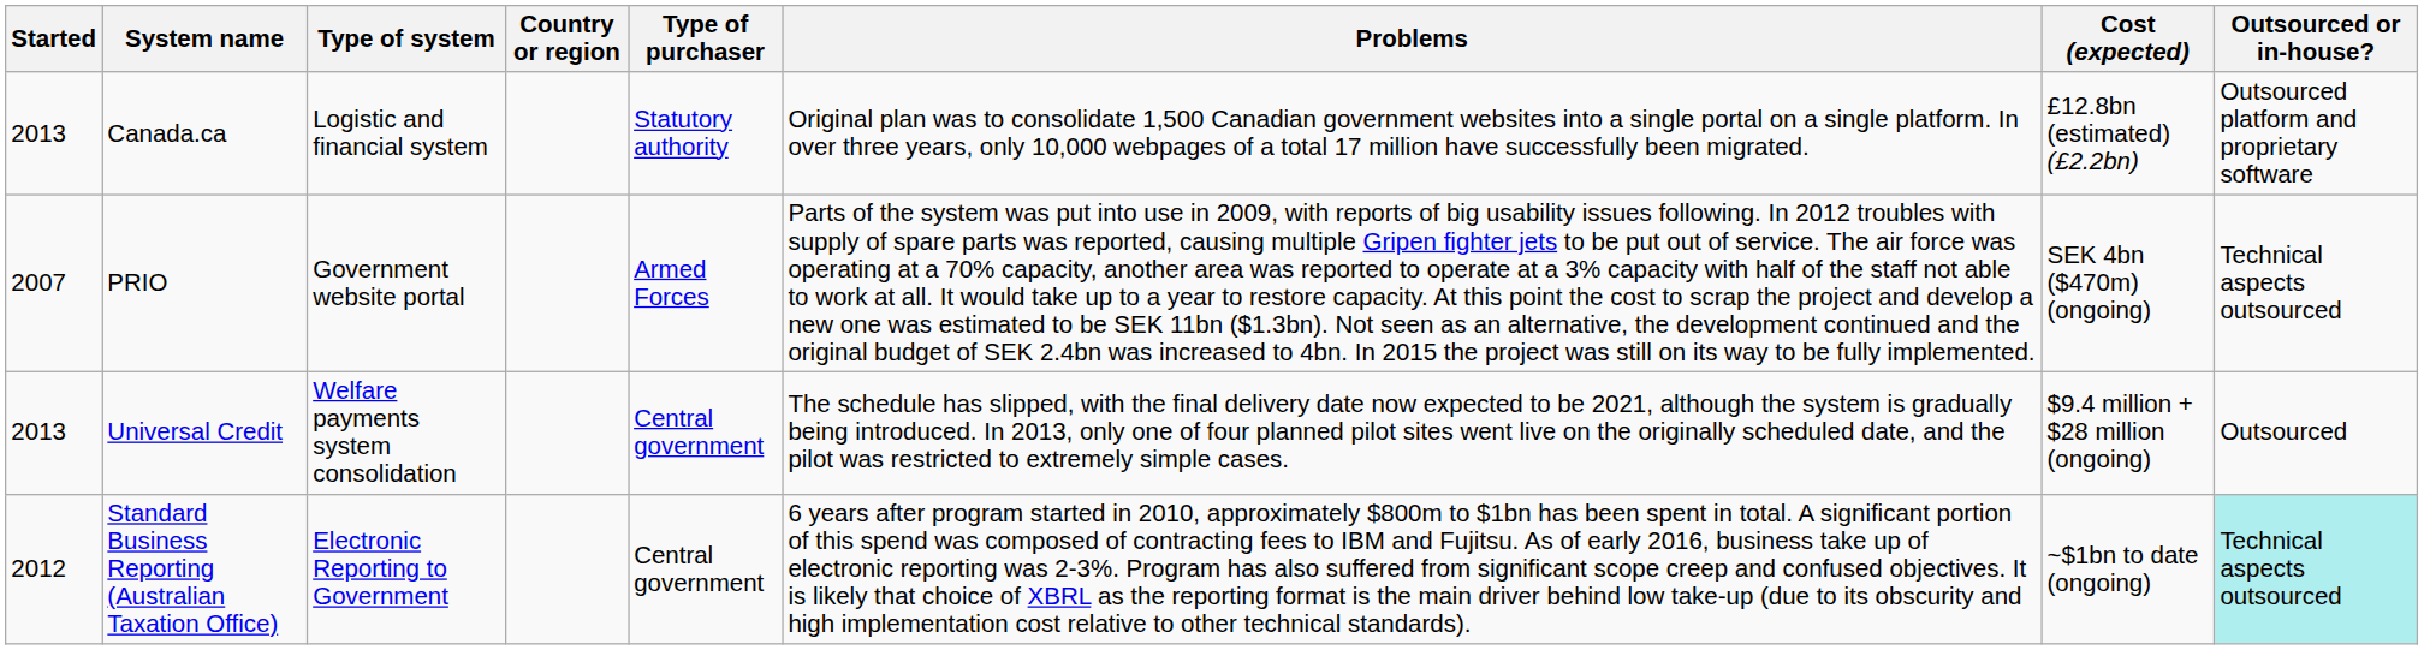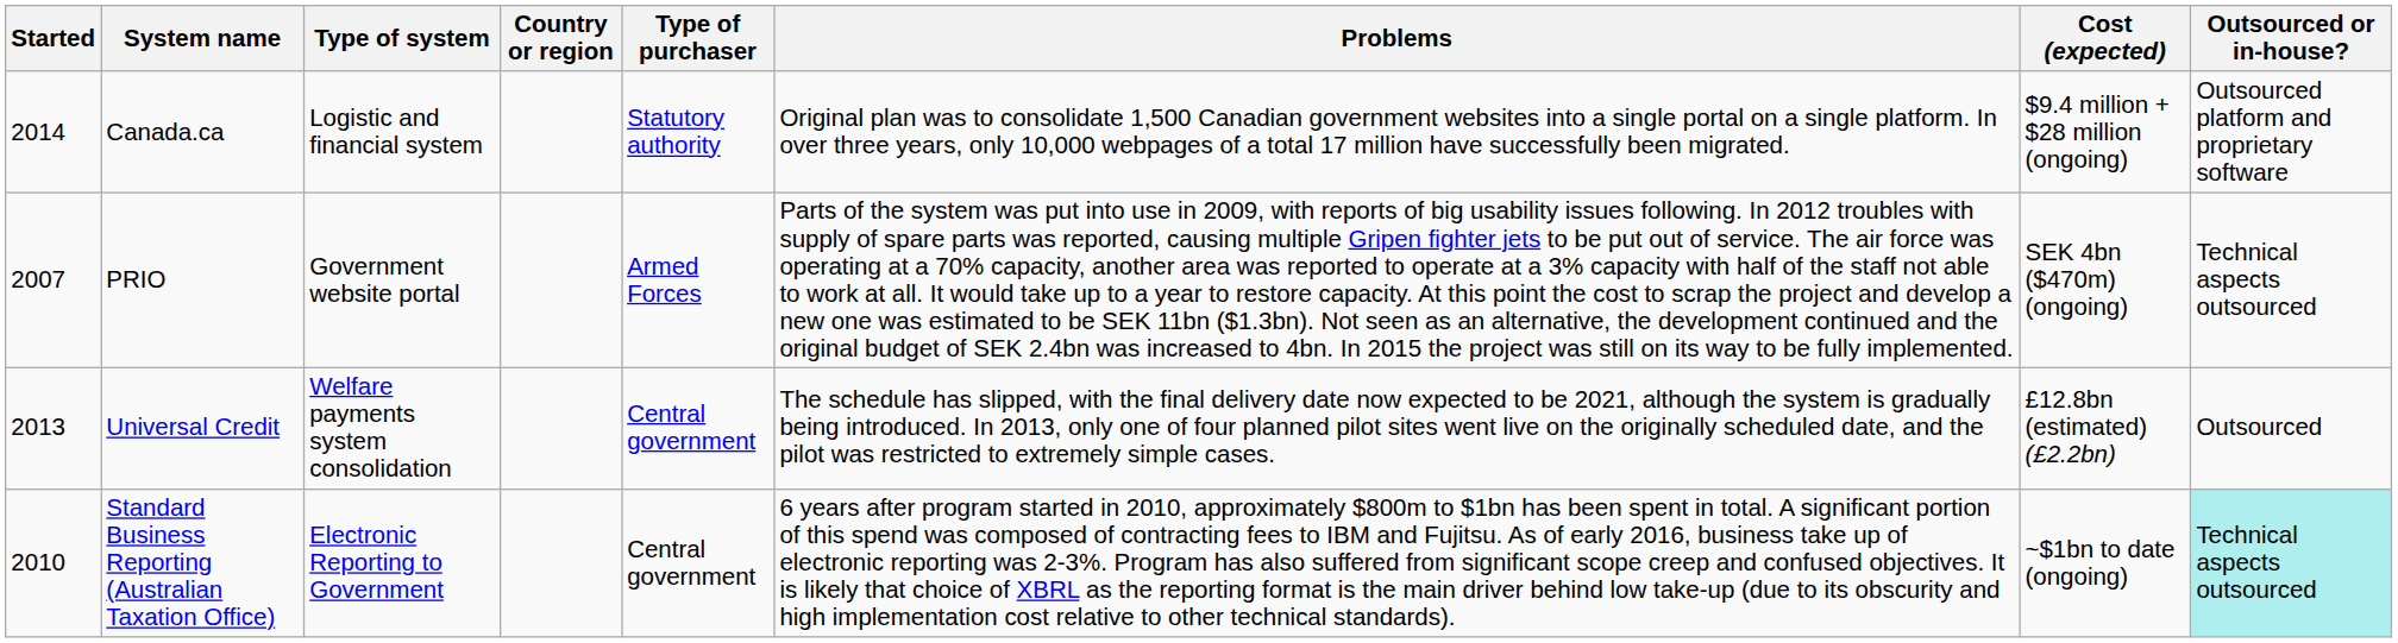Canada.ca | Started: 2013 -> 2014
Canada.ca | Cost (expected): £12.8bn (estimated) (£2.2bn) -> $9.4 million + $28 million (ongoing)
Universal Credit | Cost (expected): $9.4 million + $28 million (ongoing) -> £12.8bn (estimated) (£2.2bn)
Standard Business Reporting (Australian Taxation Office) | Started: 2012 -> 2010
